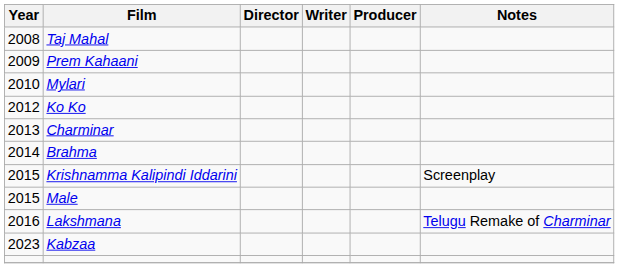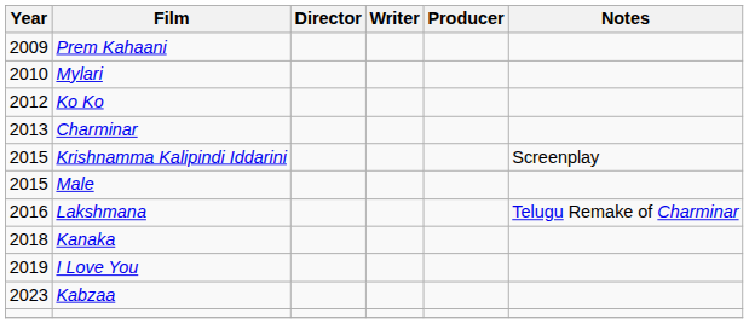- row: 2008 | Taj Mahal
- row: 2014 | Brahma
+ row: 2018 | Kanaka
+ row: 2019 | I Love You
